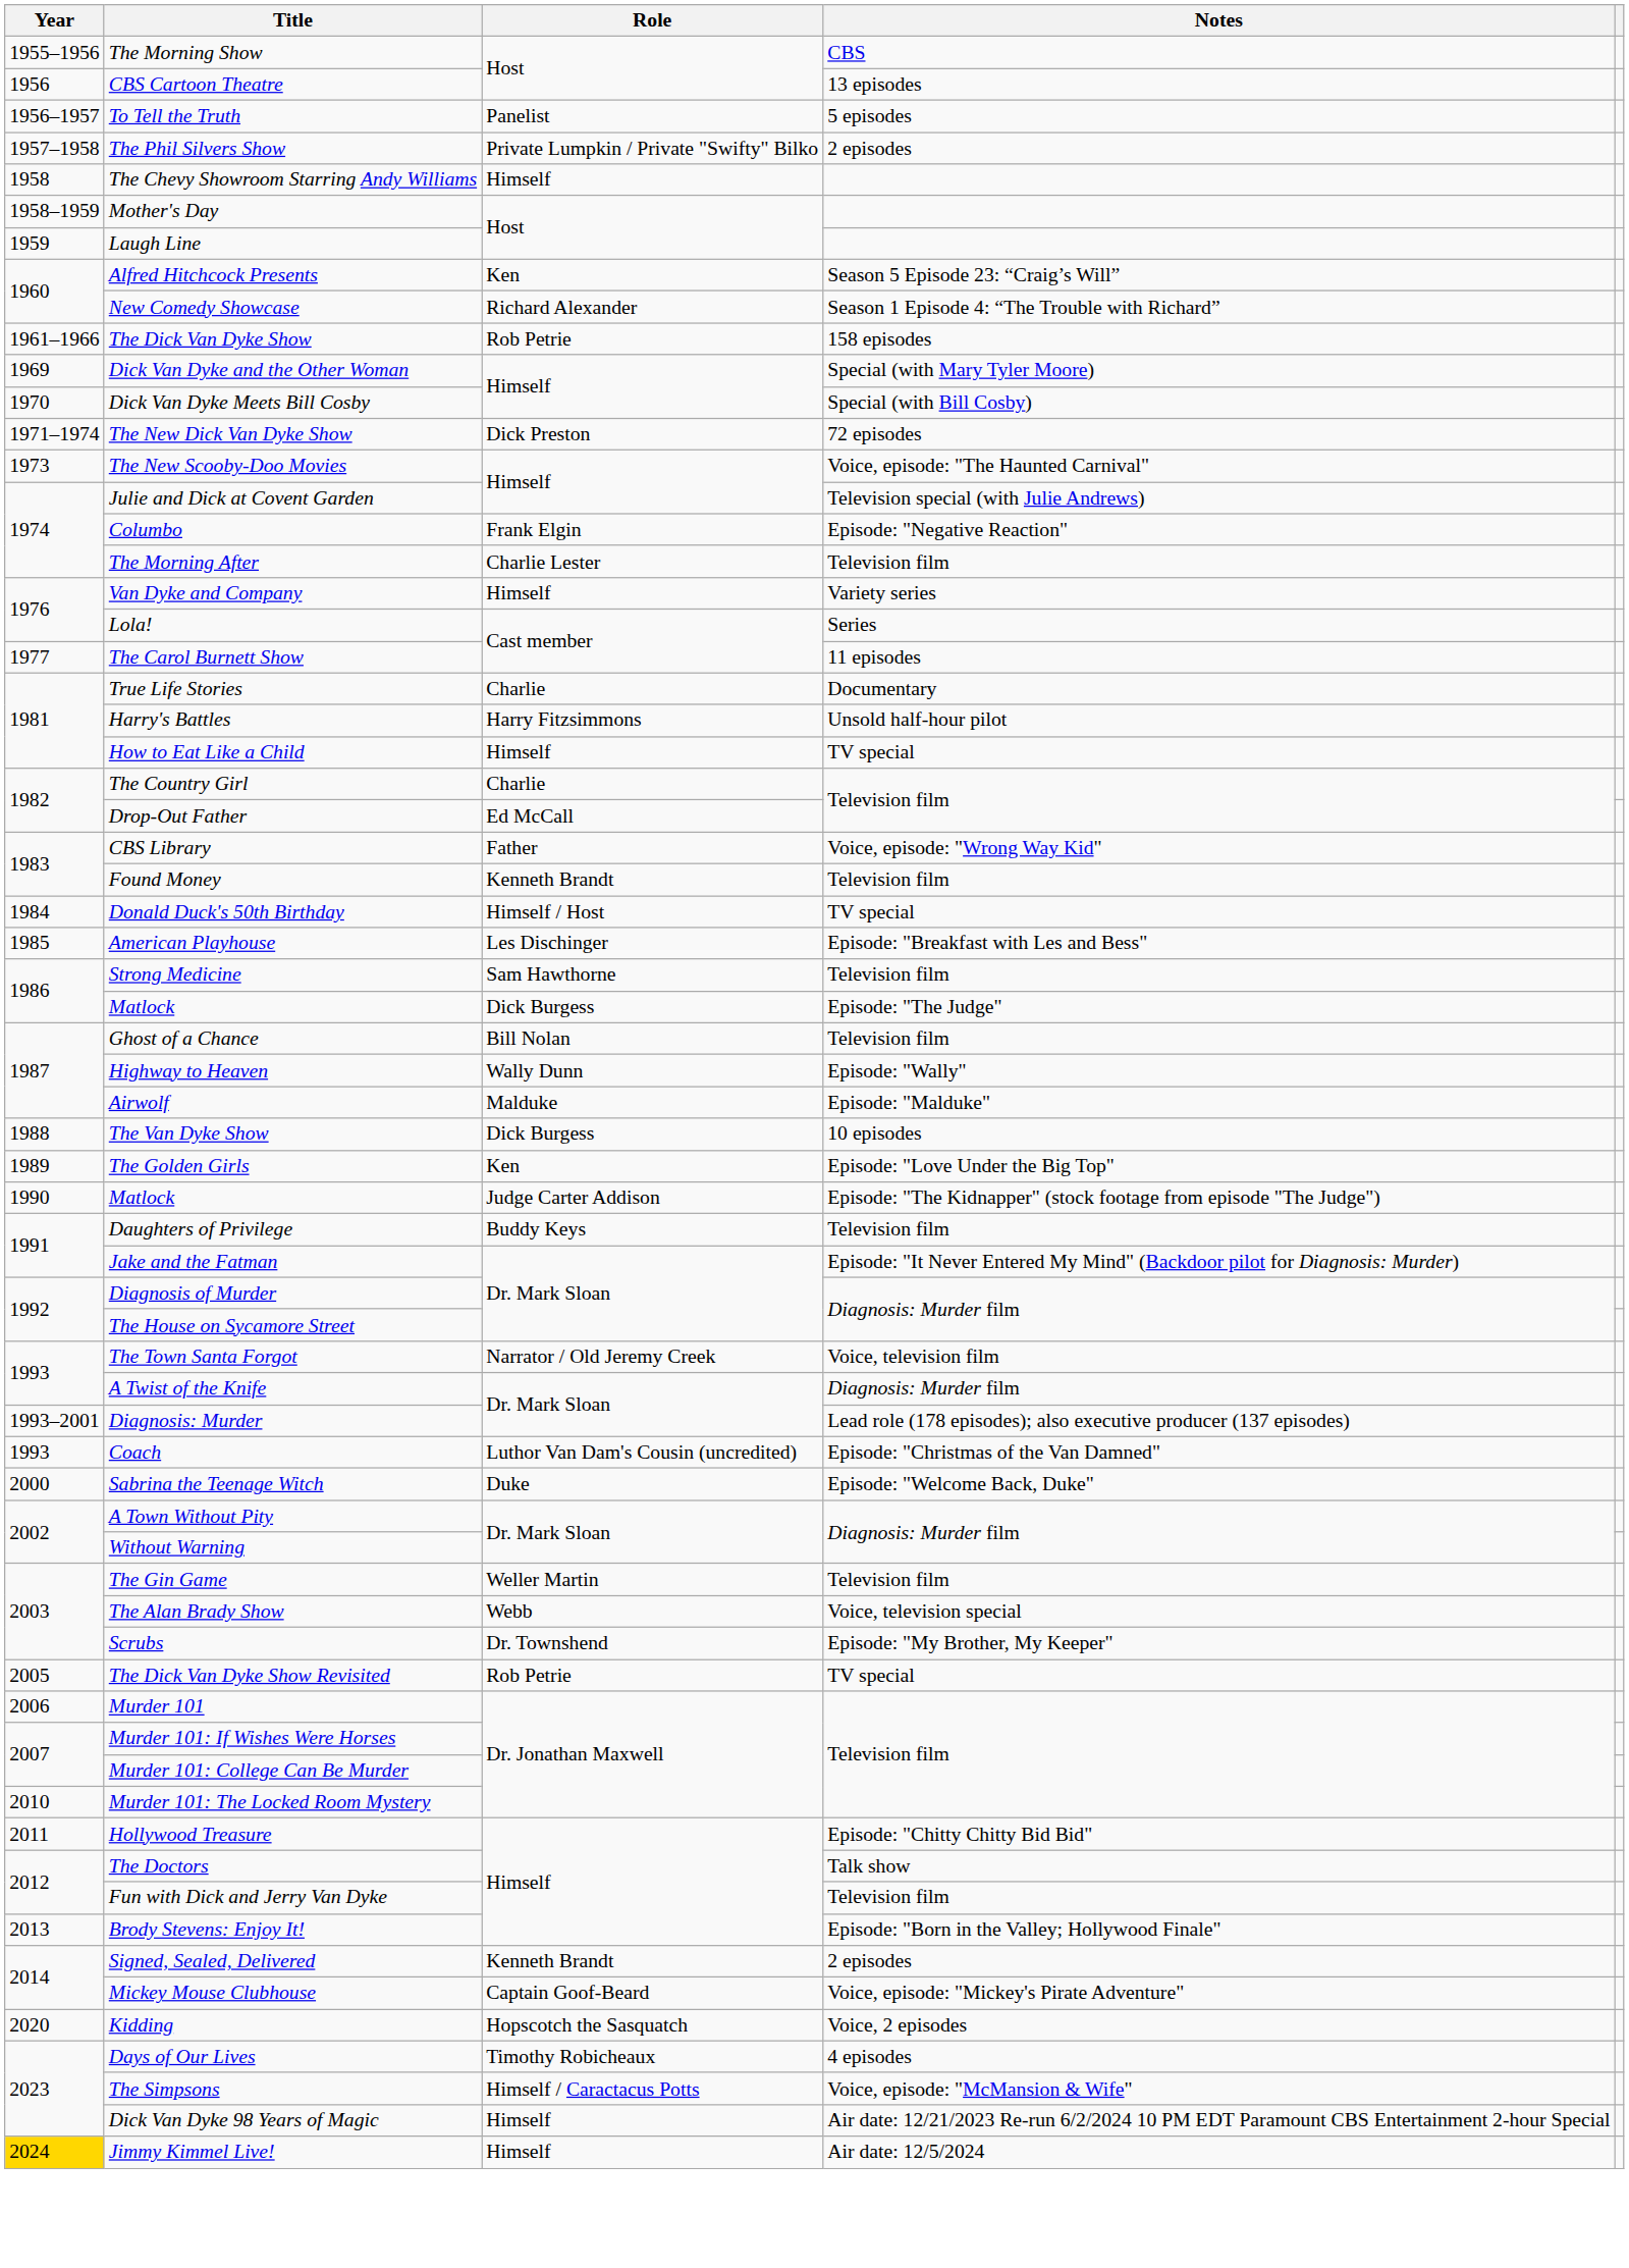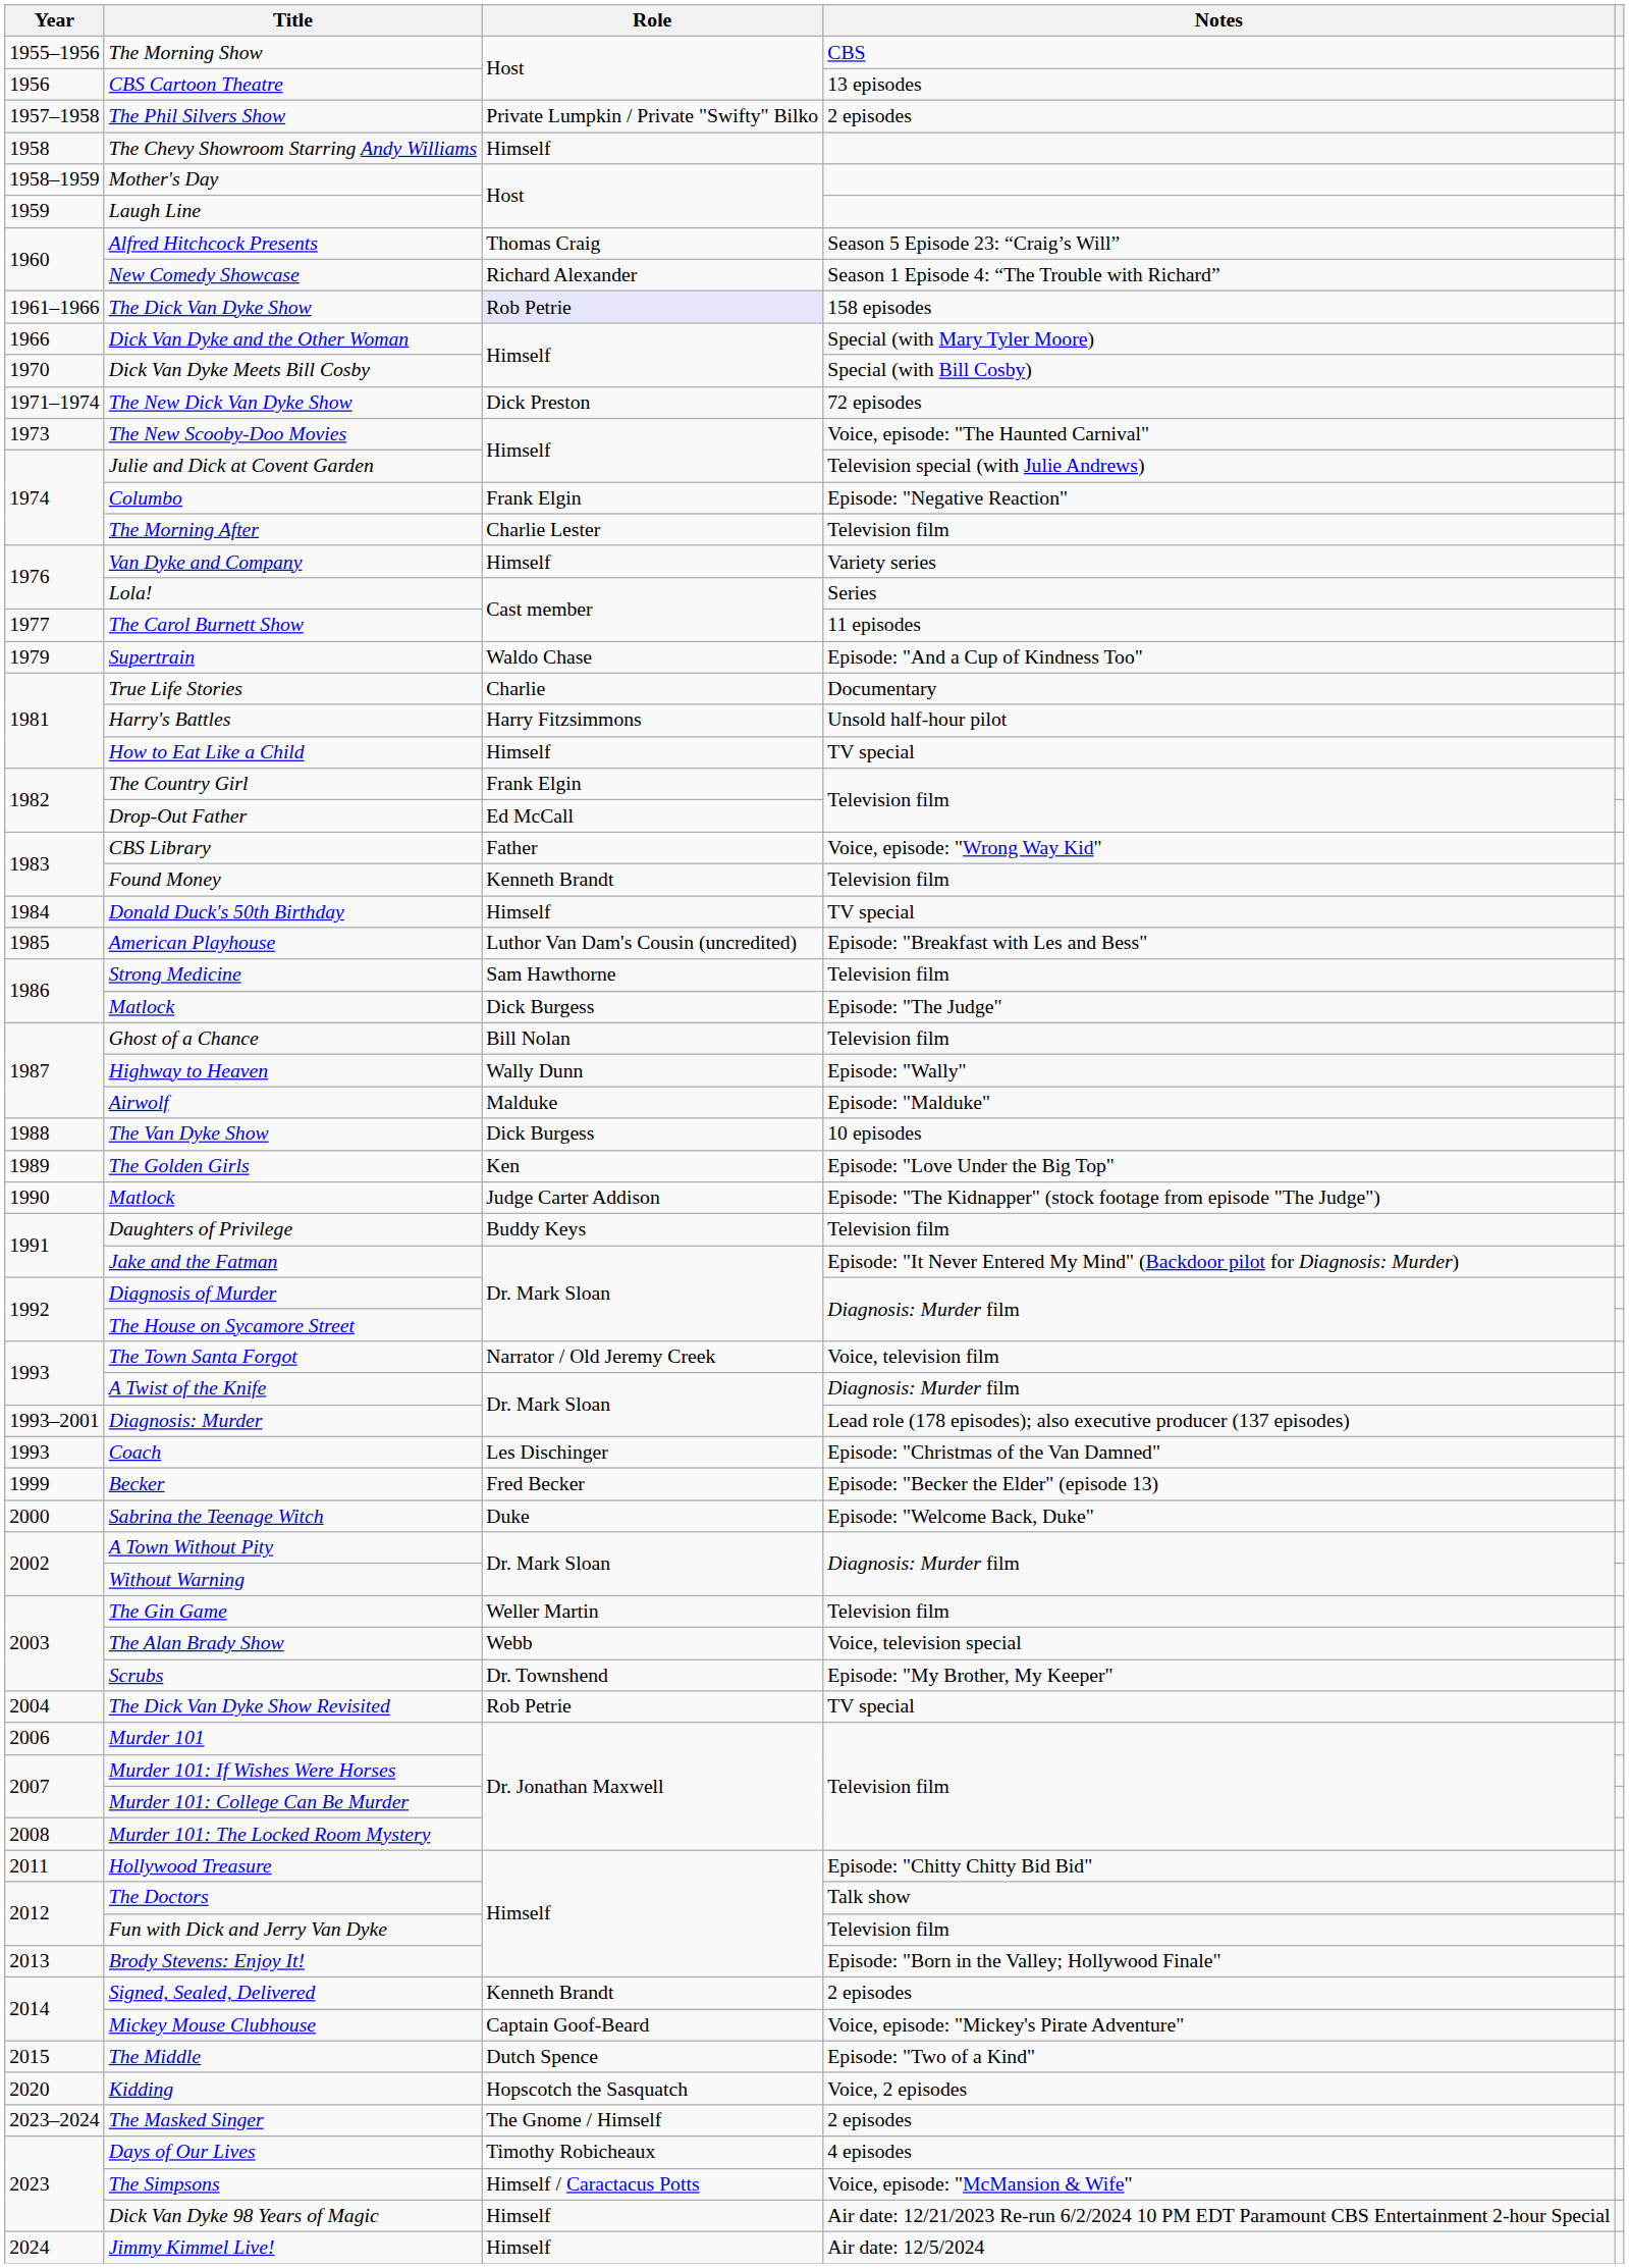- row: 1956–1957 | To Tell the Truth | Panelist | 5 episodes
Alfred Hitchcock Presents | Role: Ken -> Thomas Craig
The Dick Van Dyke Show | Role: no background -> lavender background
Dick Van Dyke and the Other Woman | Year: 1969 -> 1966
+ row: 1979 | Supertrain | Waldo Chase | Episode: "And a Cup of Kindness Too"
The Country Girl | Role: Charlie -> Frank Elgin
Donald Duck's 50th Birthday | Role: Himself / Host -> Himself
American Playhouse | Role: Les Dischinger -> Luthor Van Dam's Cousin (uncredited)
Coach | Role: Luthor Van Dam's Cousin (uncredited) -> Les Dischinger
+ row: 1999 | Becker | Fred Becker | Episode: "Becker the Elder" (episode 13)
The Dick Van Dyke Show Revisited | Year: 2005 -> 2004
Murder 101: The Locked Room Mystery | Year: 2010 -> 2008
+ row: 2015 | The Middle | Dutch Spence | Episode: "Two of a Kind"
+ row: 2023–2024 | The Masked Singer | The Gnome / Himself | 2 episodes
Jimmy Kimmel Live! | Year: gold background -> no background
